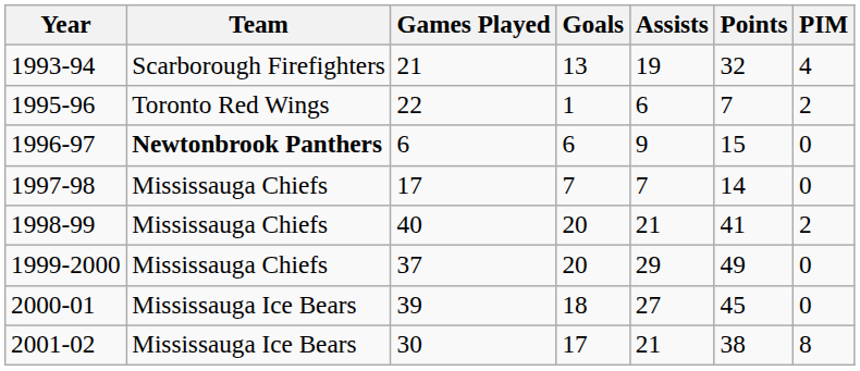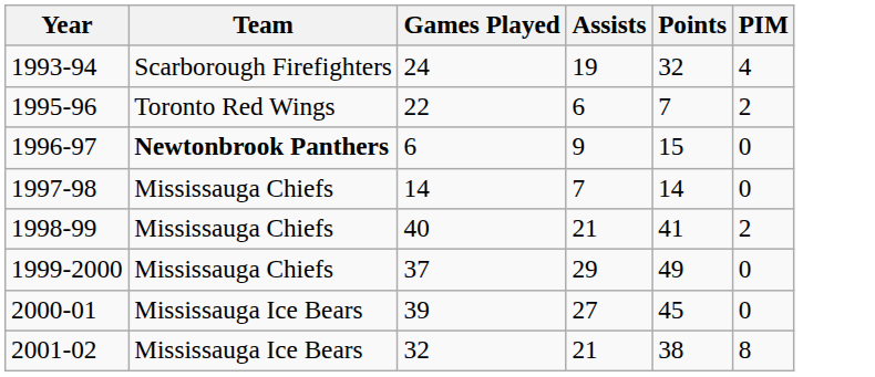- column: Goals | 13 | 1 | 6 | 7 | 20 | 20 | 18 | 17
1993-94 | Games Played: 21 -> 24
1997-98 | Games Played: 17 -> 14
2001-02 | Games Played: 30 -> 32
